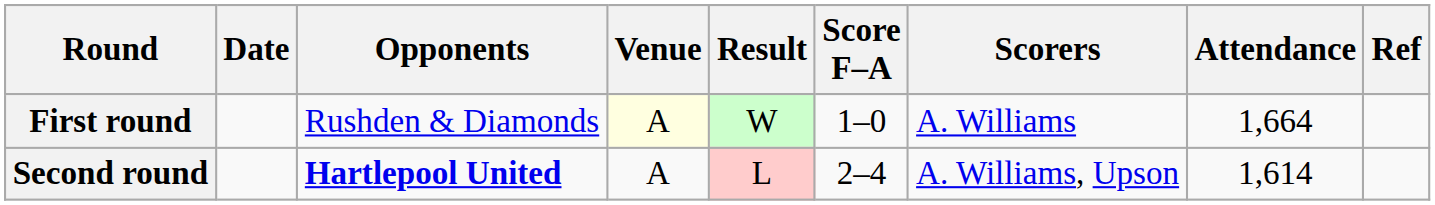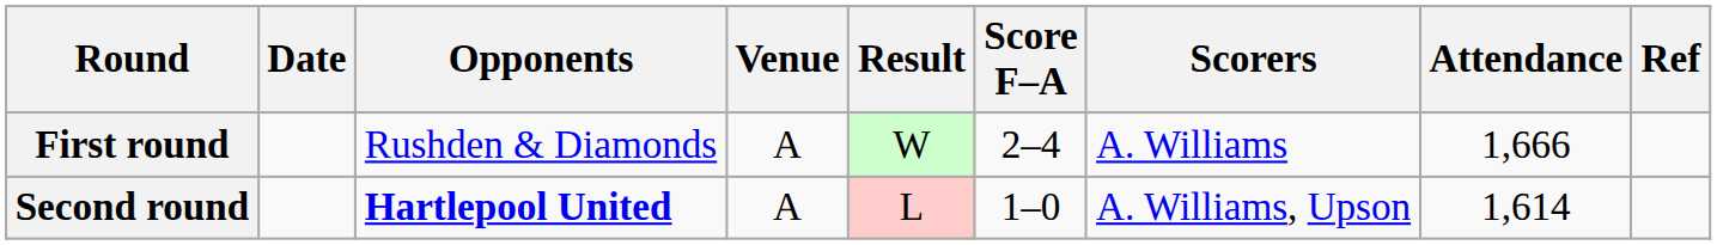First round | Venue: lightyellow background -> no background
First round | Score F–A: 1–0 -> 2–4
First round | Attendance: 1,664 -> 1,666
Second round | Score F–A: 2–4 -> 1–0
